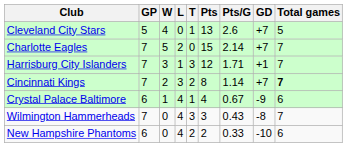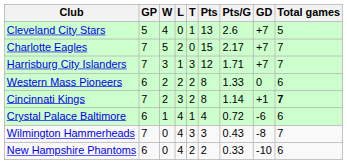Charlotte Eagles | Pts/G: 2.14 -> 2.17
Harrisburg City Islanders | GD: +1 -> +7
+ row: Western Mass Pioneers | 6 | 2 | 2 | 2 | 8 | 1.33 | 0 | 6
Cincinnati Kings | GD: +7 -> +1
Crystal Palace Baltimore | Pts/G: 0.67 -> 0.72
Crystal Palace Baltimore | GD: -9 -> -6
